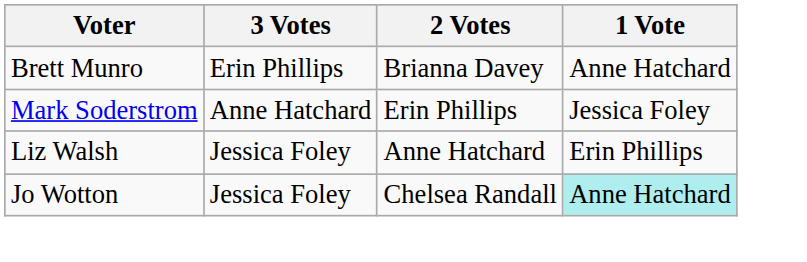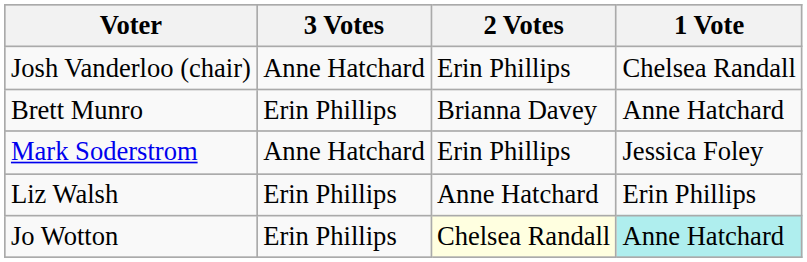+ row: Josh Vanderloo (chair) | Anne Hatchard | Erin Phillips | Chelsea Randall
Liz Walsh | 3 Votes: Jessica Foley -> Erin Phillips
Jo Wotton | 3 Votes: Jessica Foley -> Erin Phillips
Jo Wotton | 2 Votes: no background -> lightyellow background
